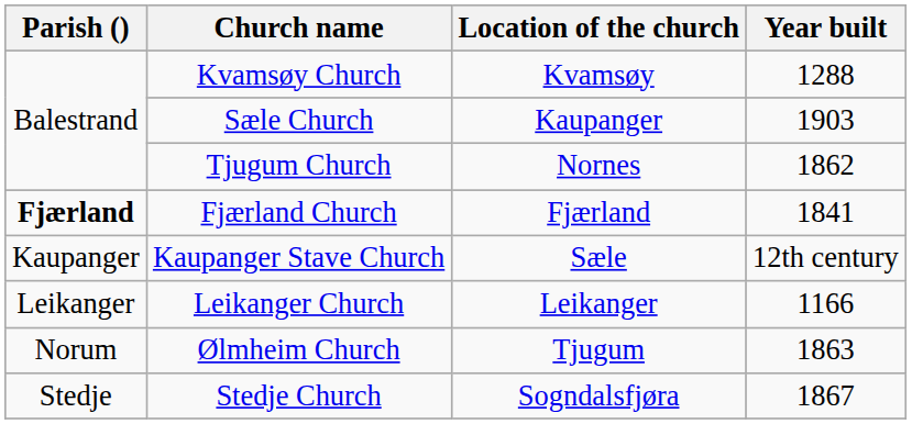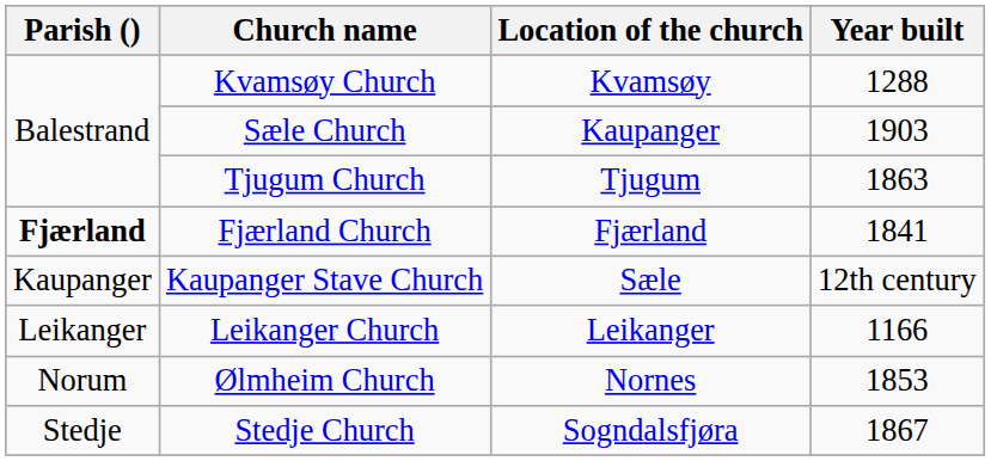Tjugum Church | Location of the church: Nornes -> Tjugum
Tjugum Church | Year built: 1862 -> 1863
Ølmheim Church | Location of the church: Tjugum -> Nornes
Ølmheim Church | Year built: 1863 -> 1853
